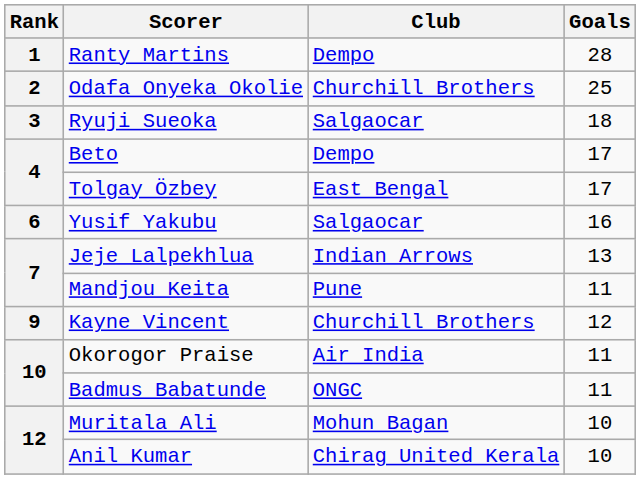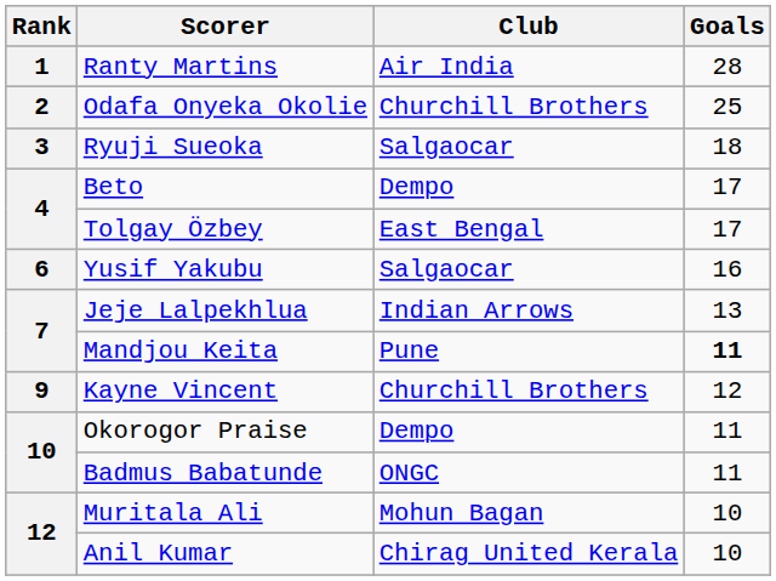Ranty Martins | Club: Dempo -> Air India
Mandjou Keita | Goals: normal -> bold
Okorogor Praise | Club: Air India -> Dempo
